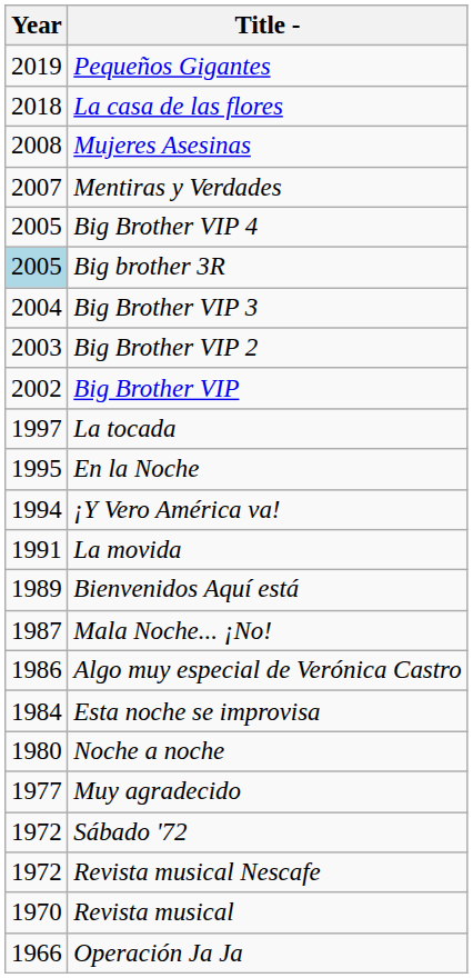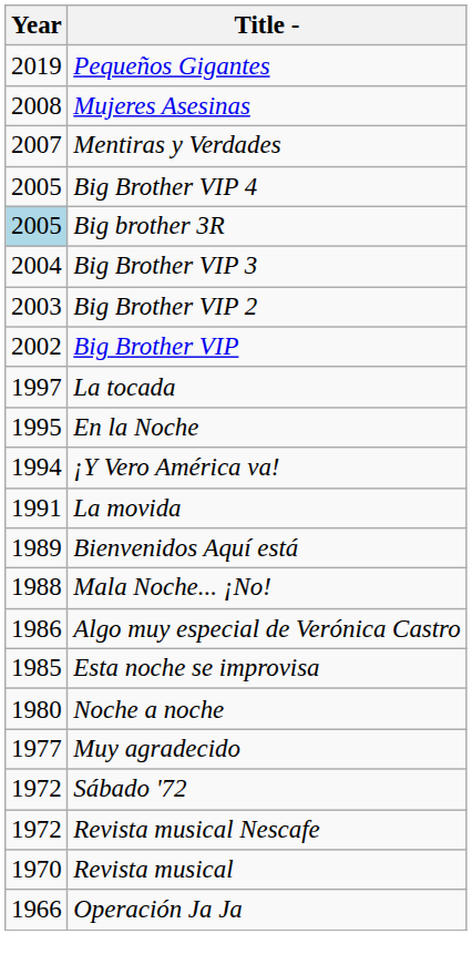- row: 2018 | La casa de las flores
Mala Noche... ¡No! | Year: 1987 -> 1988
Esta noche se improvisa | Year: 1984 -> 1985
